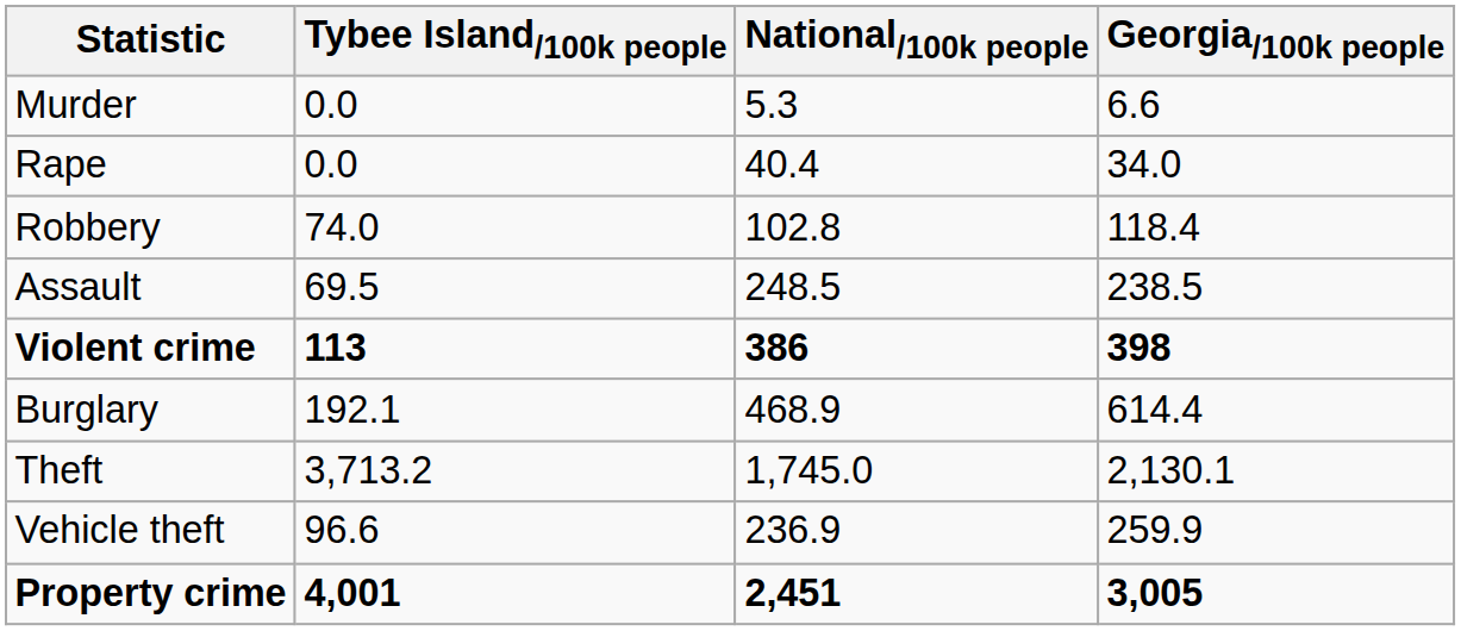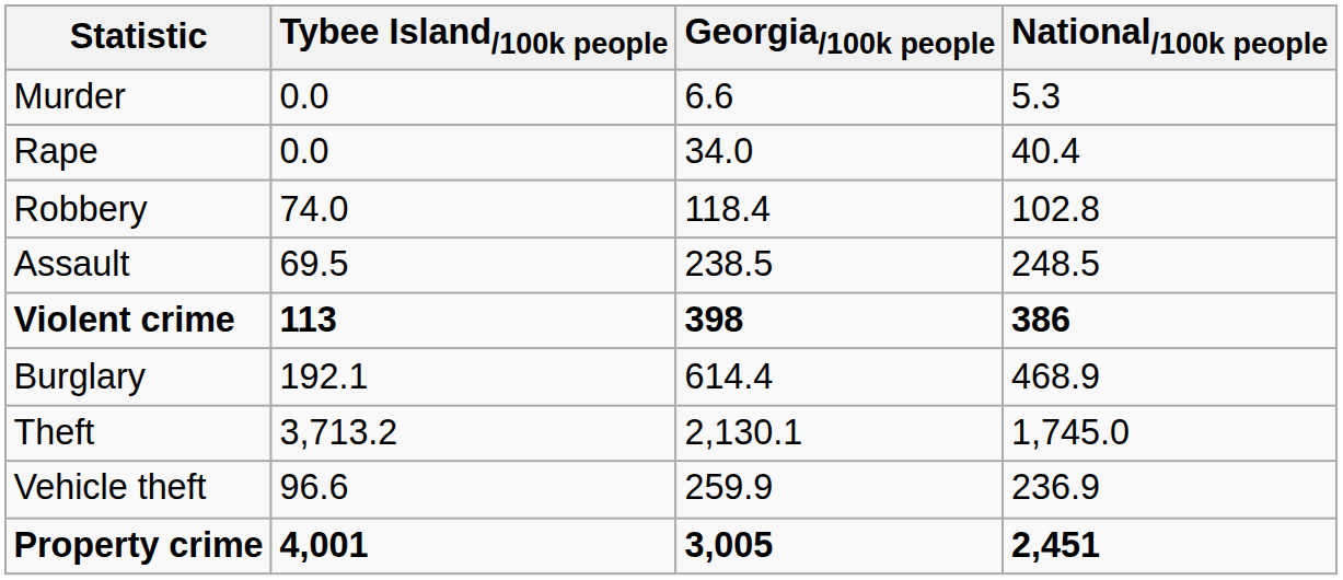columns swapped: Georgia/100k people <-> National/100k people
